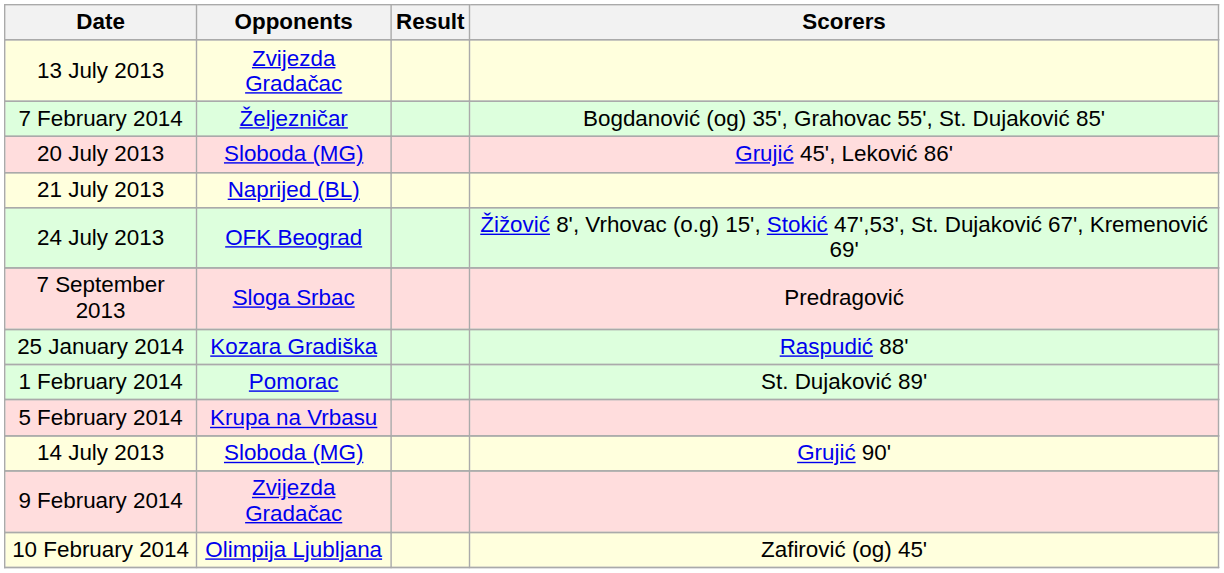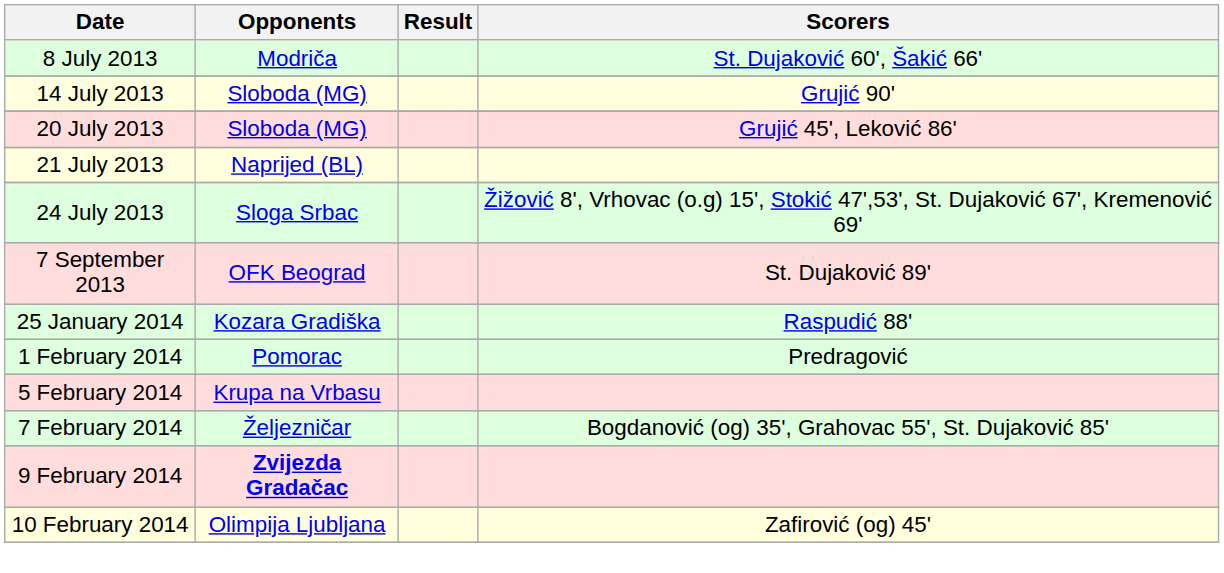+ row: 8 July 2013 | Modriča | St. Dujaković 60', Šakić 66'
- row: 13 July 2013 | Zvijezda Gradačac
rows swapped: 14 July 2013 <-> 7 February 2014
24 July 2013 | Opponents: OFK Beograd -> Sloga Srbac
7 September 2013 | Opponents: Sloga Srbac -> OFK Beograd
7 September 2013 | Scorers: Predragović -> St. Dujaković 89'
1 February 2014 | Scorers: St. Dujaković 89' -> Predragović
9 February 2014 | Opponents: normal -> bold
